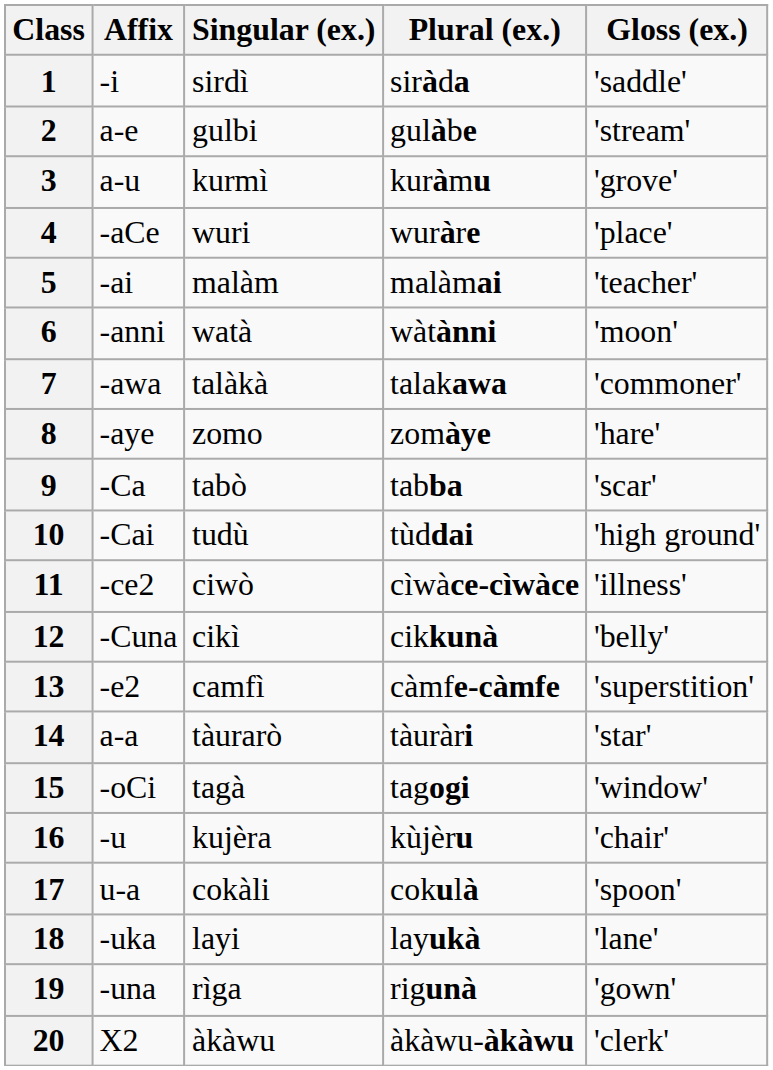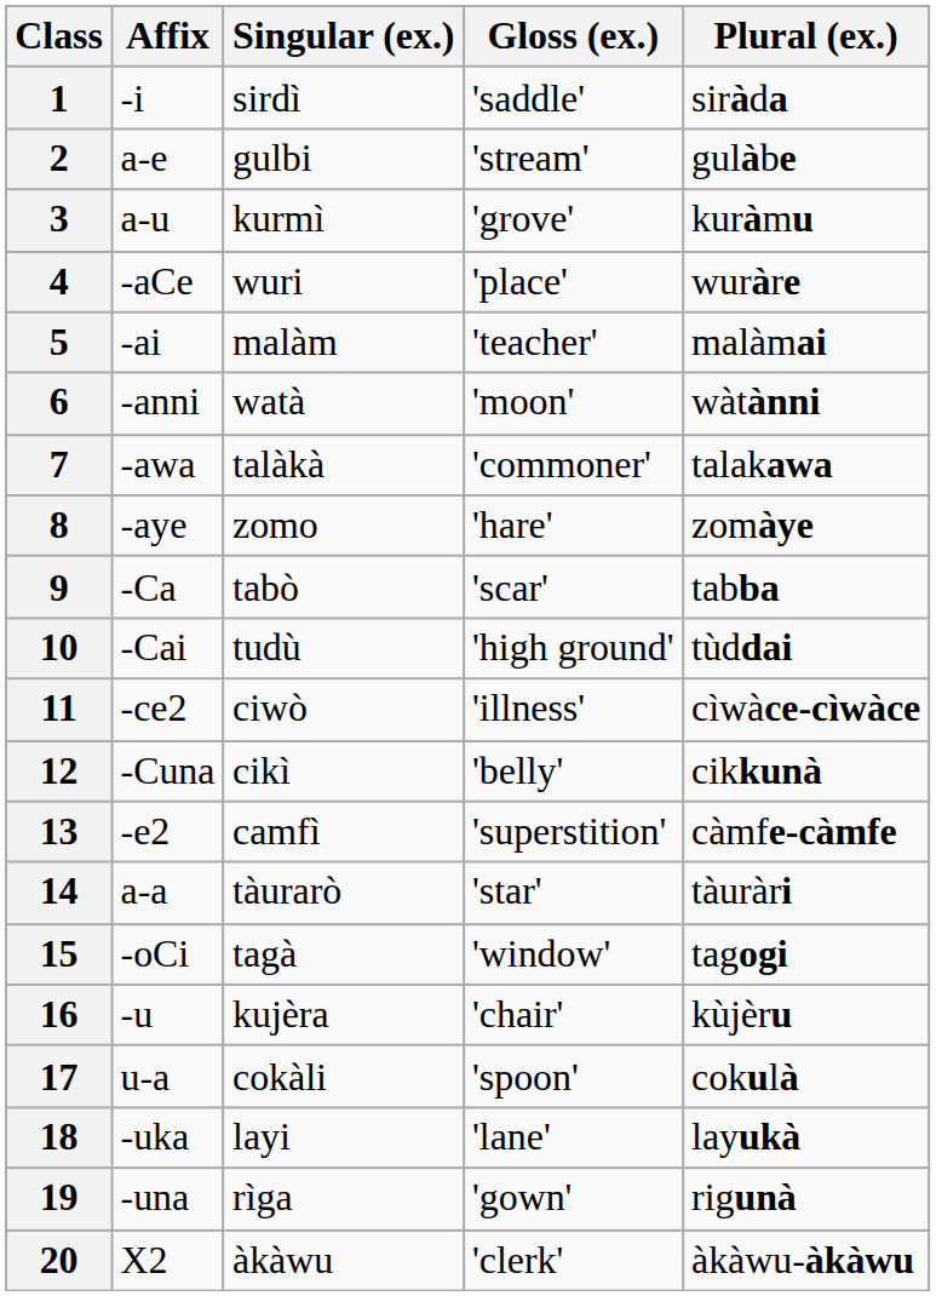columns swapped: Plural (ex.) <-> Gloss (ex.)
